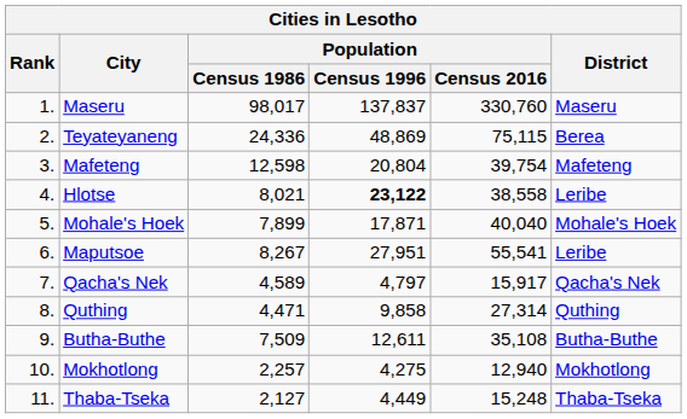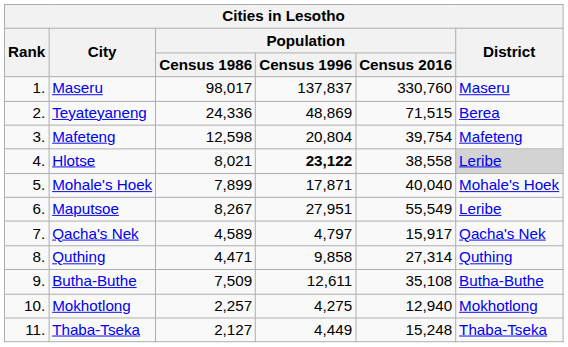Teyateyaneng | Population / Census 2016: 75,115 -> 71,515
Hlotse | District: no background -> lightgrey background
Maputsoe | Population / Census 2016: 55,541 -> 55,549
